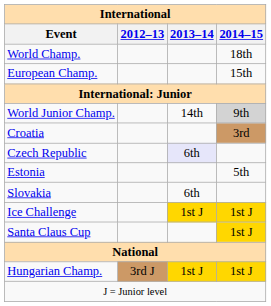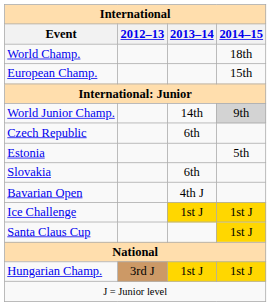- row: Croatia | 3rd
Czech Republic | 2013–14: lavender background -> no background
+ row: Bavarian Open | 4th J
